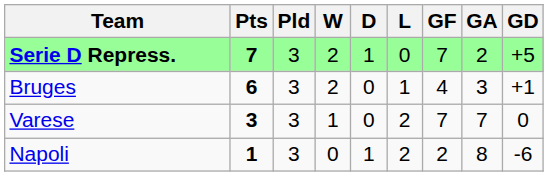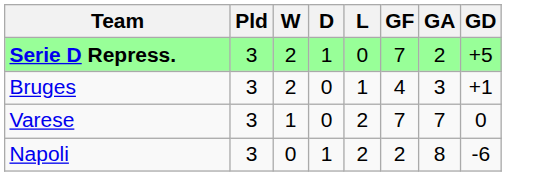- column: Pts | 7 | 6 | 3 | 1
